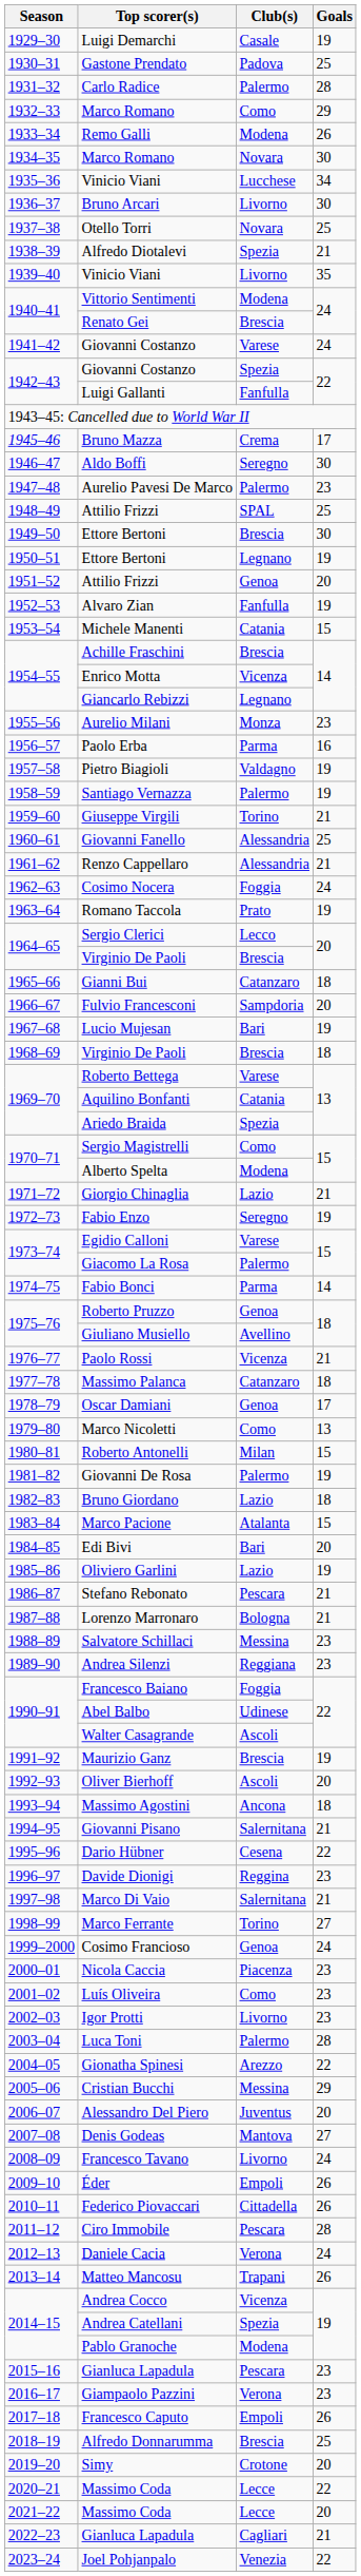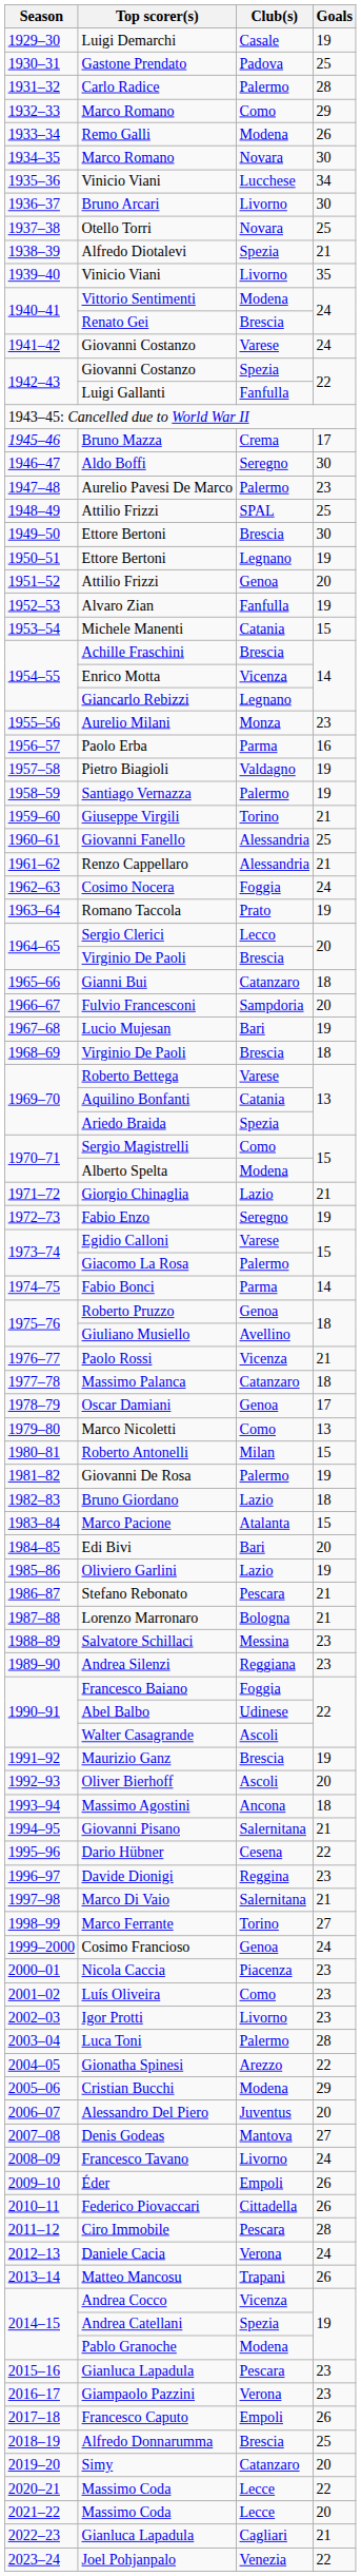Cristian Bucchi | Club(s): Messina -> Modena
Simy | Club(s): Crotone -> Catanzaro
